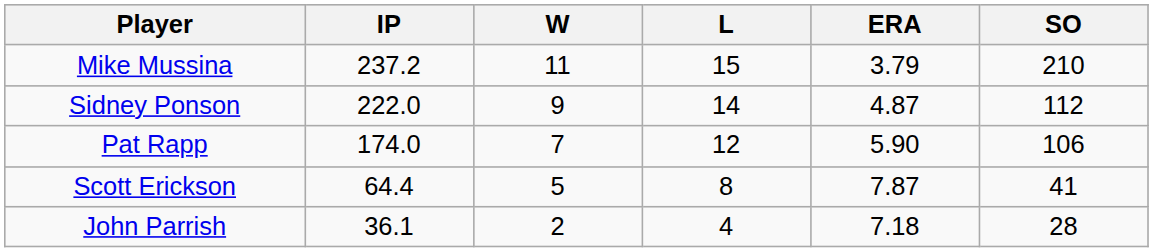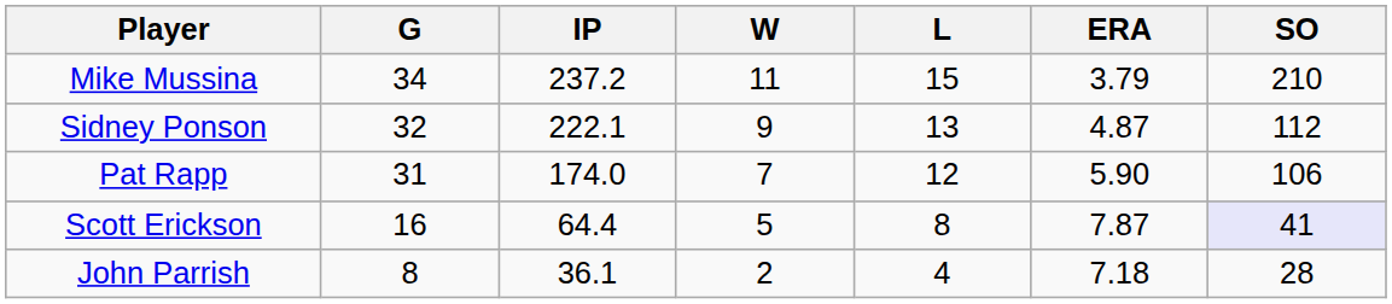+ column: G | 34 | 32 | 31 | 16 | 8
Sidney Ponson | IP: 222.0 -> 222.1
Sidney Ponson | L: 14 -> 13
Scott Erickson | SO: no background -> lavender background
